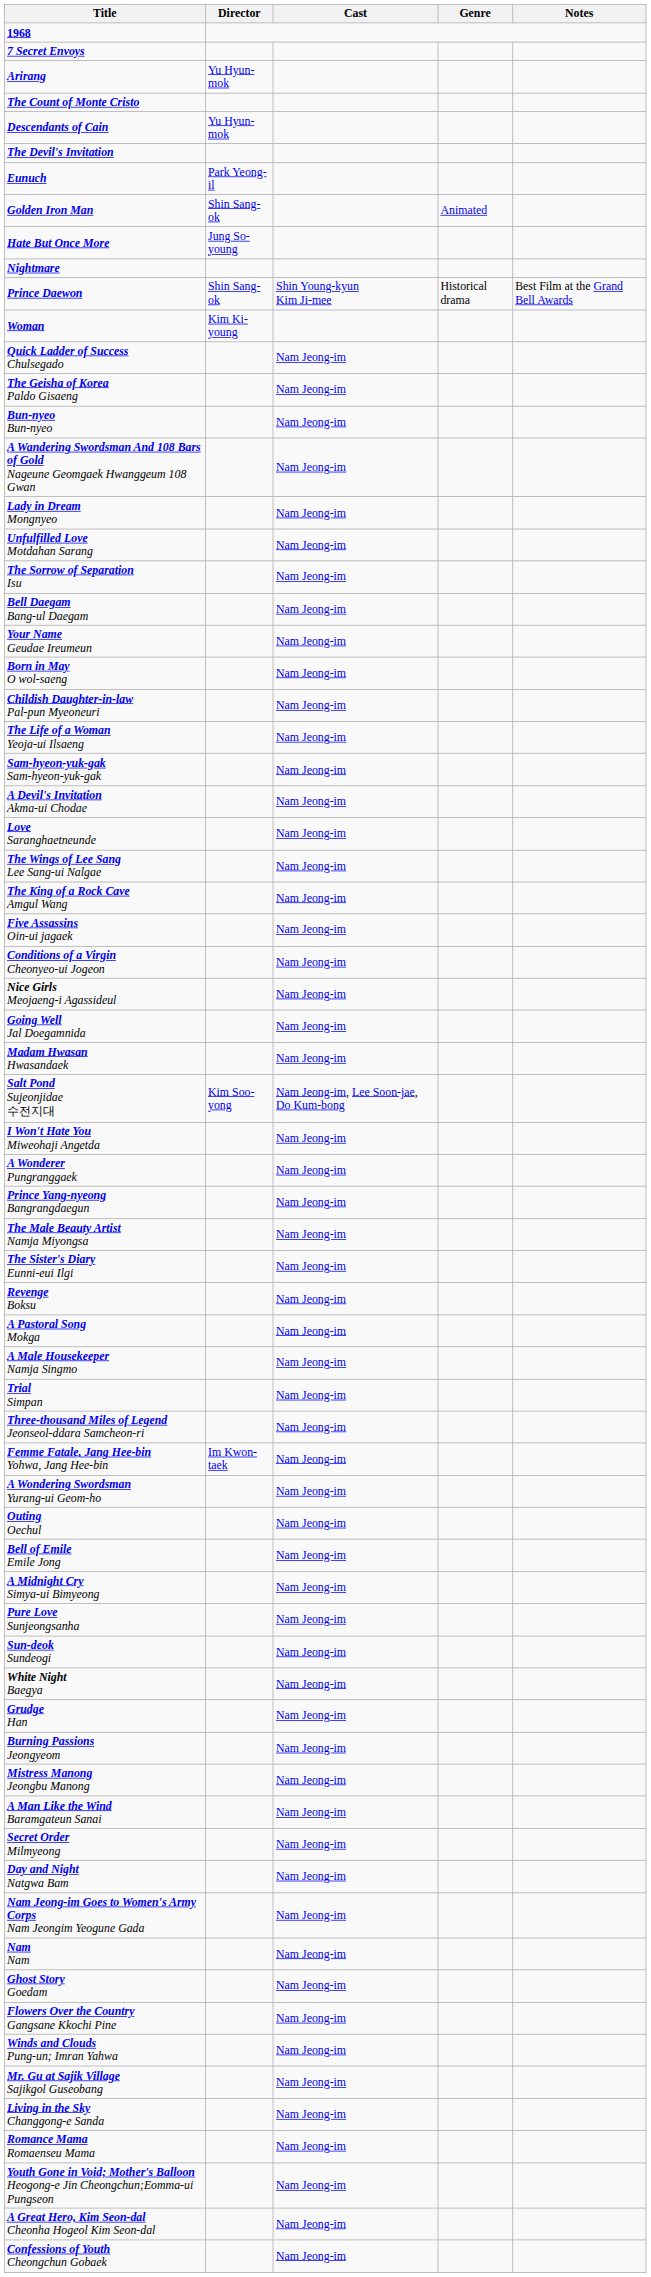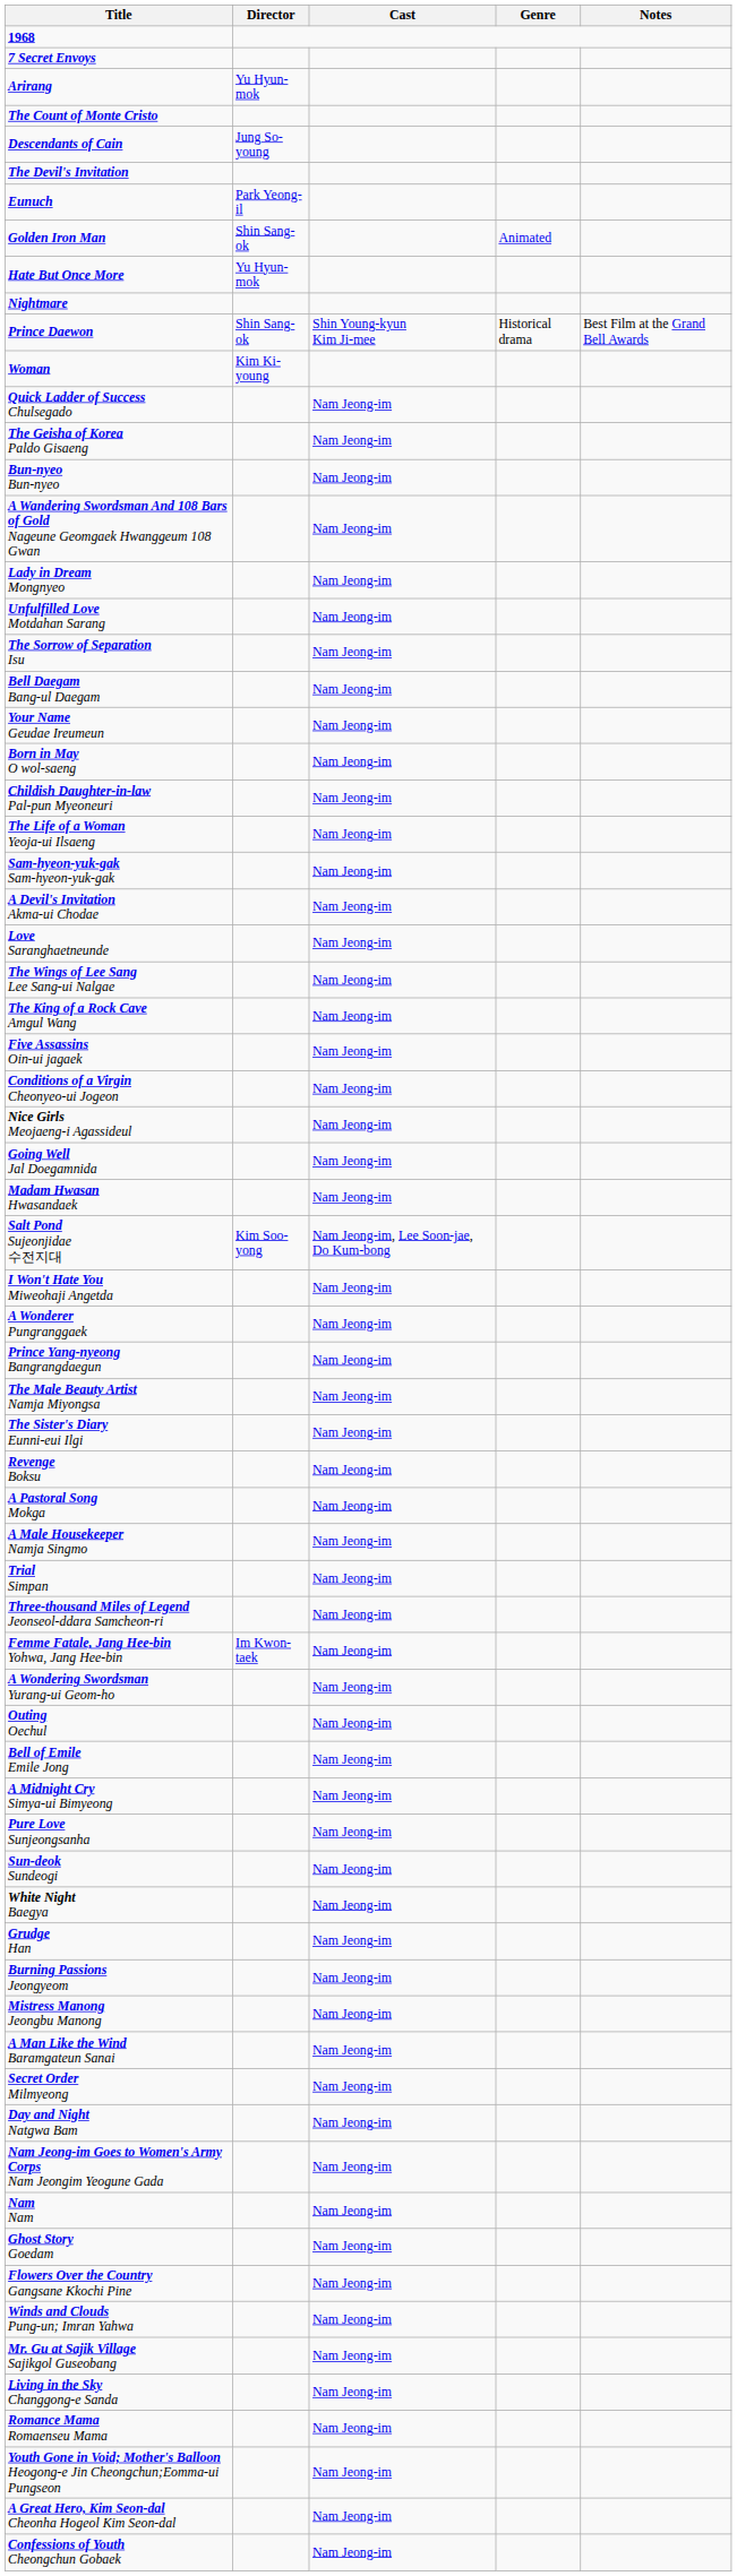Descendants of Cain | Director: Yu Hyun-mok -> Jung So-young
Hate But Once More | Director: Jung So-young -> Yu Hyun-mok
